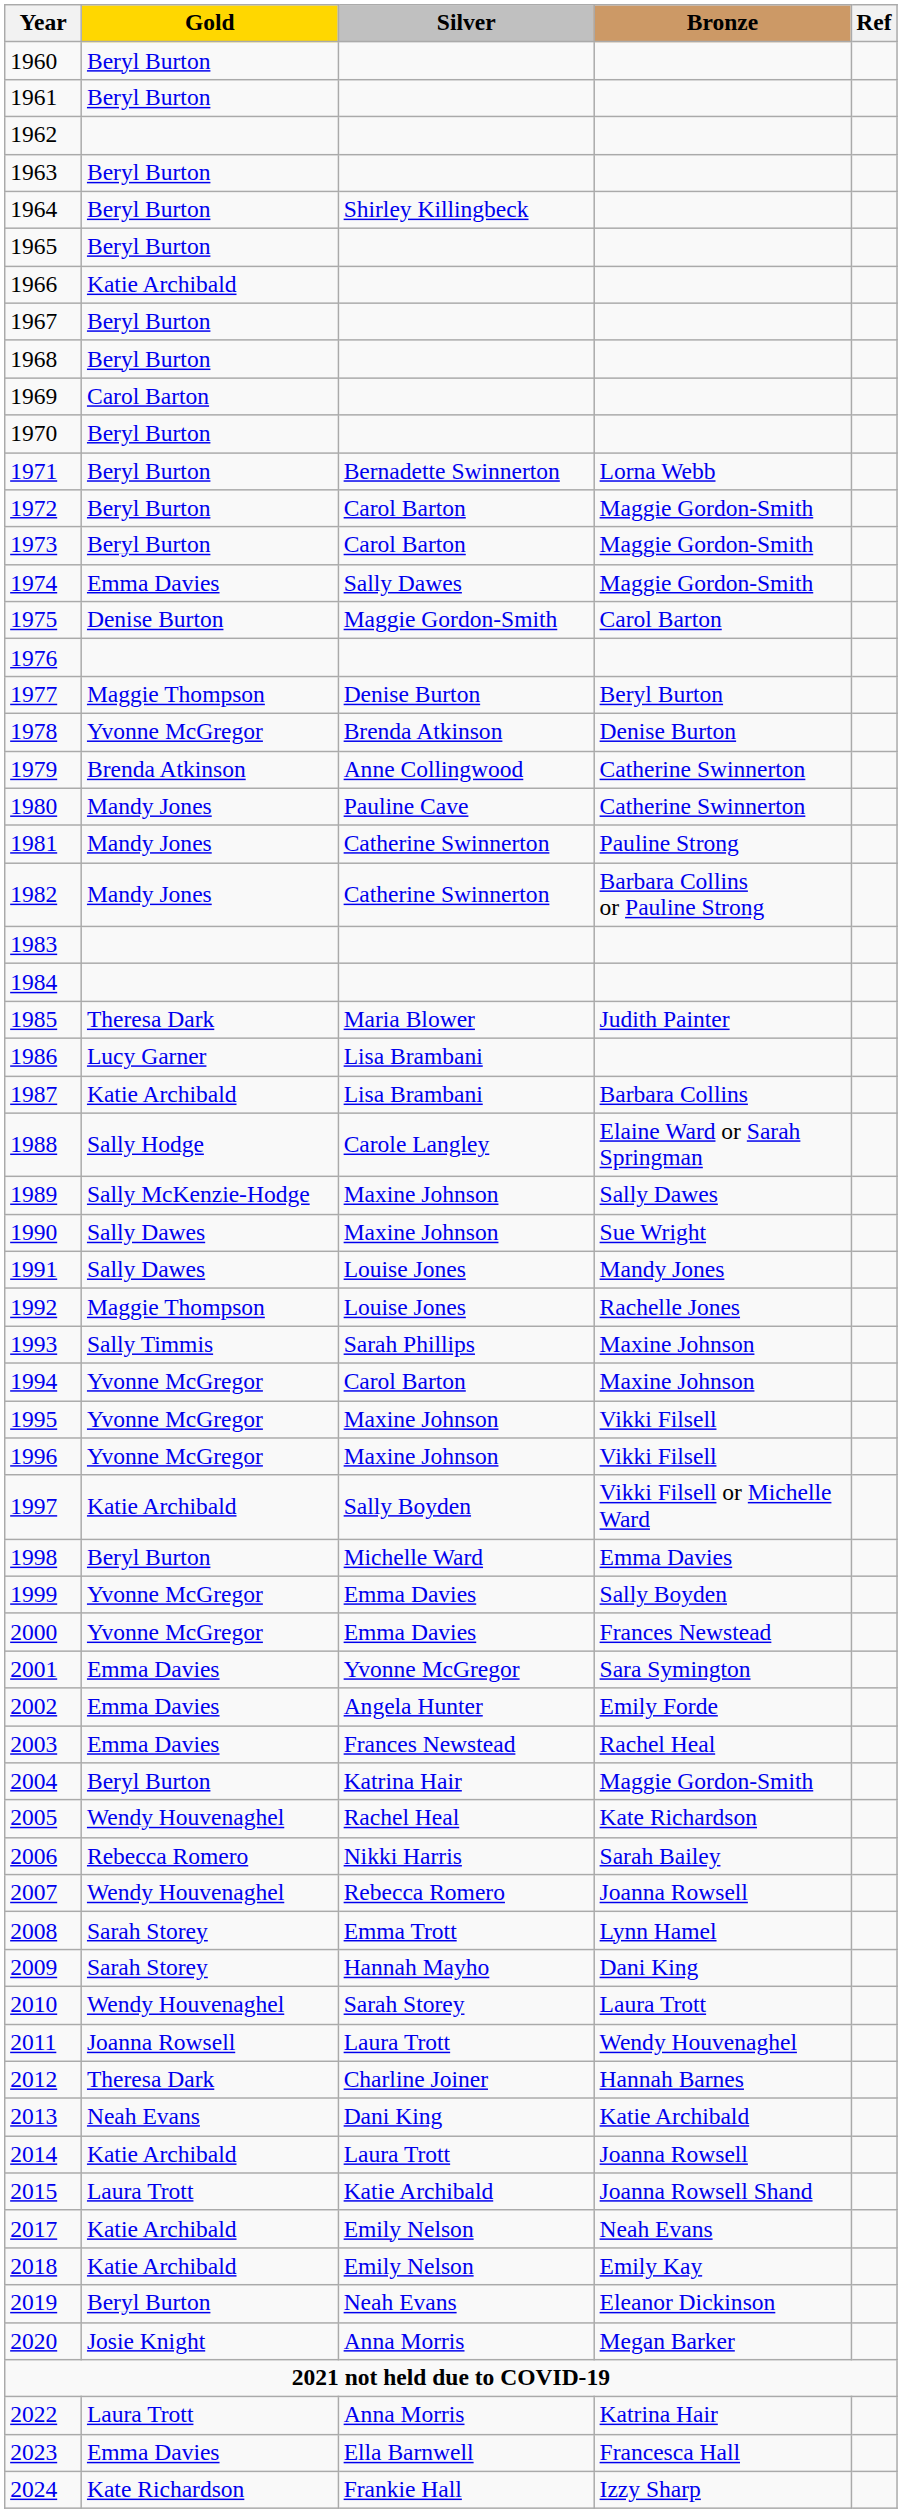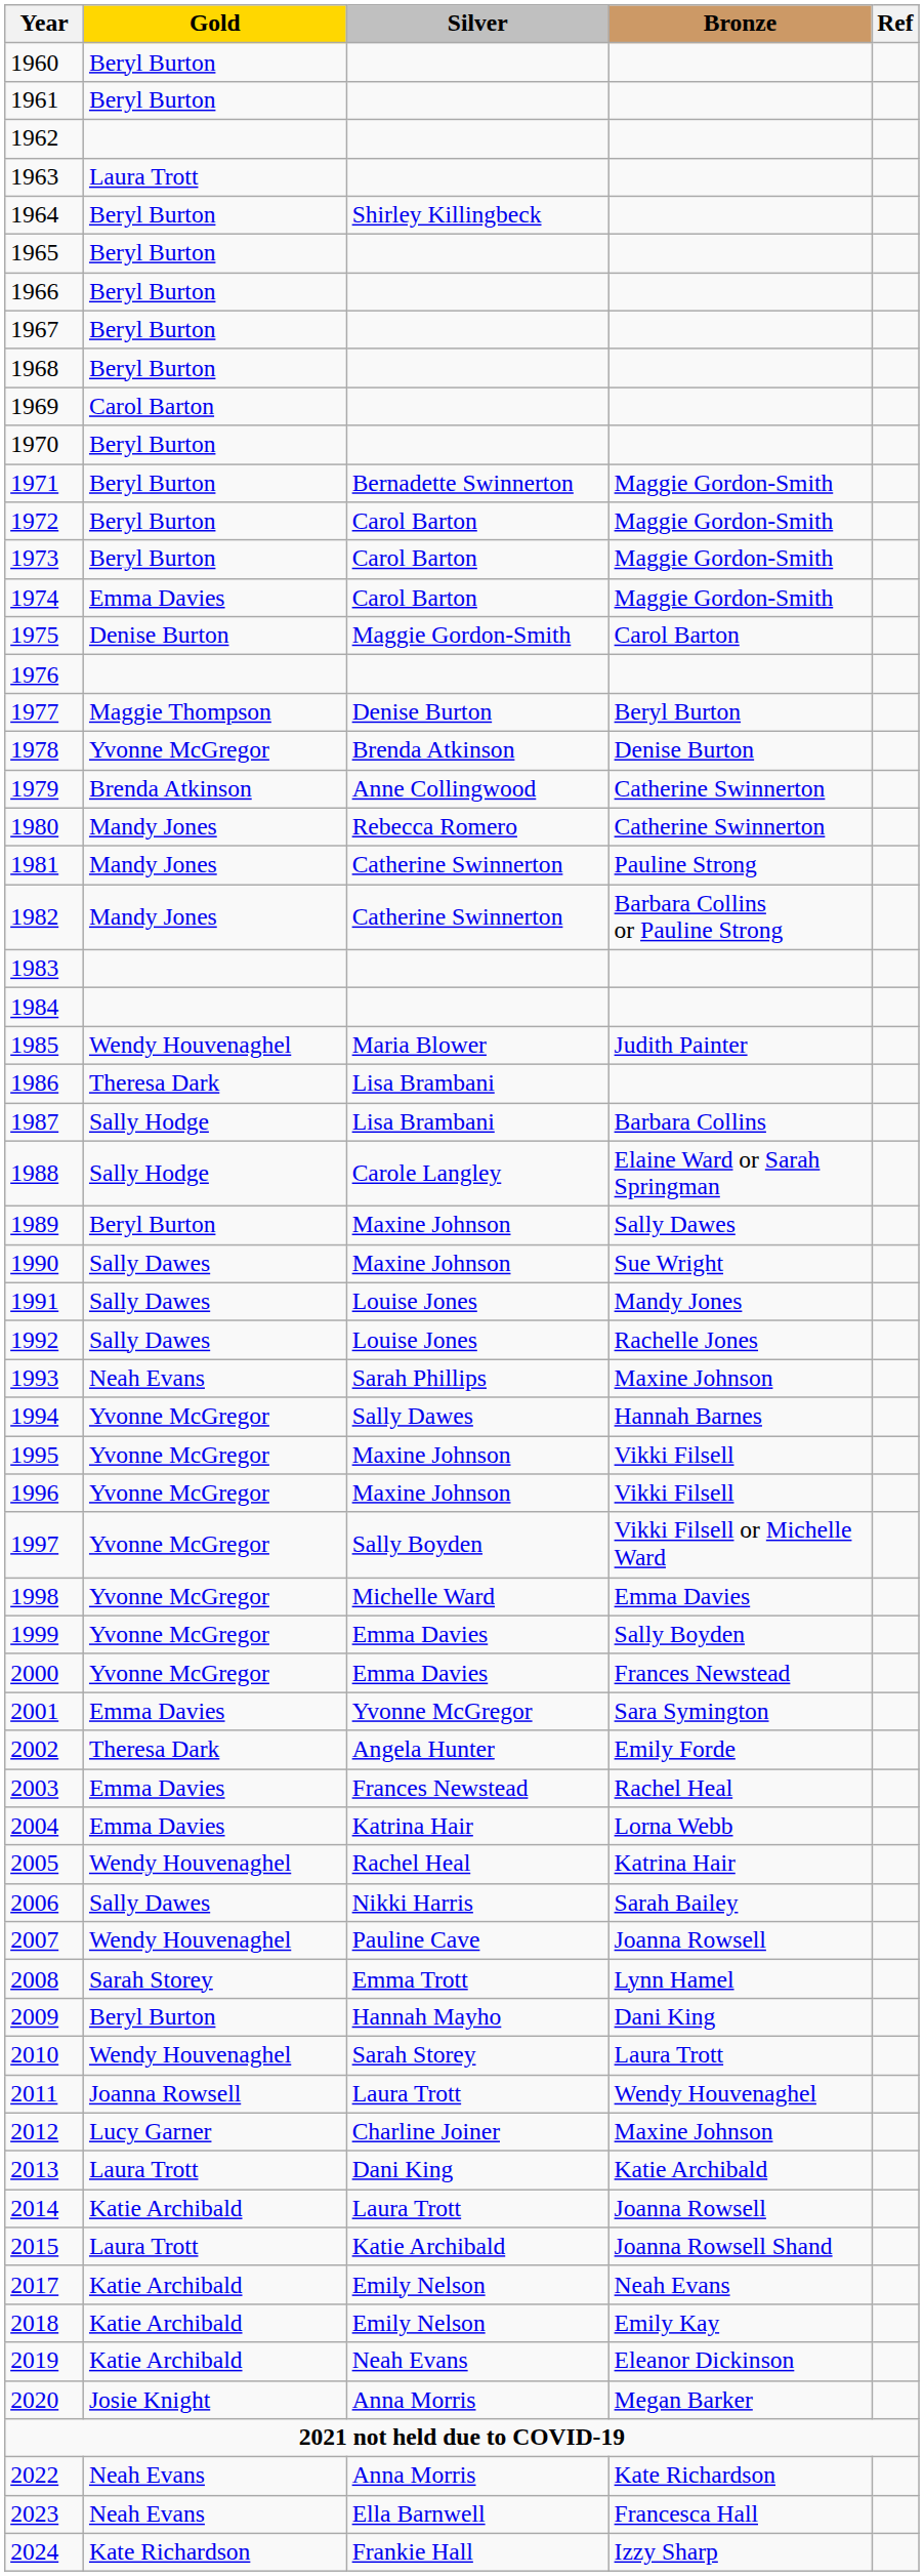1963 | Gold: Beryl Burton -> Laura Trott
1966 | Gold: Katie Archibald -> Beryl Burton
1971 | Bronze: Lorna Webb -> Maggie Gordon-Smith
1974 | Silver: Sally Dawes -> Carol Barton
1980 | Silver: Pauline Cave -> Rebecca Romero
1985 | Gold: Theresa Dark -> Wendy Houvenaghel
1986 | Gold: Lucy Garner -> Theresa Dark
1987 | Gold: Katie Archibald -> Sally Hodge
1989 | Gold: Sally McKenzie-Hodge -> Beryl Burton
1992 | Gold: Maggie Thompson -> Sally Dawes
1993 | Gold: Sally Timmis -> Neah Evans
1994 | Silver: Carol Barton -> Sally Dawes
1994 | Bronze: Maxine Johnson -> Hannah Barnes
1997 | Gold: Katie Archibald -> Yvonne McGregor
1998 | Gold: Beryl Burton -> Yvonne McGregor
2002 | Gold: Emma Davies -> Theresa Dark
2004 | Gold: Beryl Burton -> Emma Davies
2004 | Bronze: Maggie Gordon-Smith -> Lorna Webb
2005 | Bronze: Kate Richardson -> Katrina Hair
2006 | Gold: Rebecca Romero -> Sally Dawes
2007 | Silver: Rebecca Romero -> Pauline Cave
2009 | Gold: Sarah Storey -> Beryl Burton
2012 | Gold: Theresa Dark -> Lucy Garner
2012 | Bronze: Hannah Barnes -> Maxine Johnson
2013 | Gold: Neah Evans -> Laura Trott
2019 | Gold: Beryl Burton -> Katie Archibald
2022 | Gold: Laura Trott -> Neah Evans
2022 | Bronze: Katrina Hair -> Kate Richardson
2023 | Gold: Emma Davies -> Neah Evans
